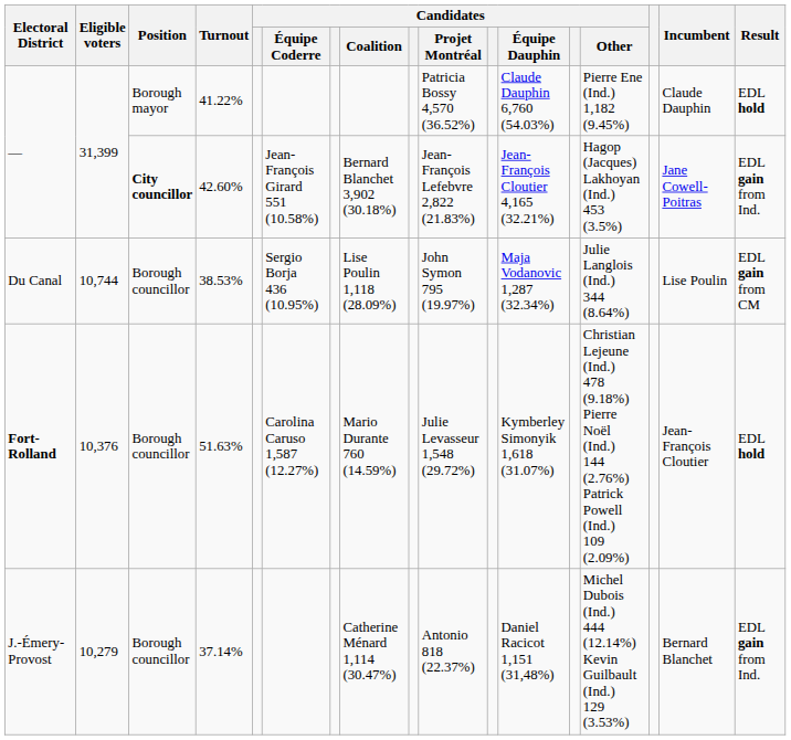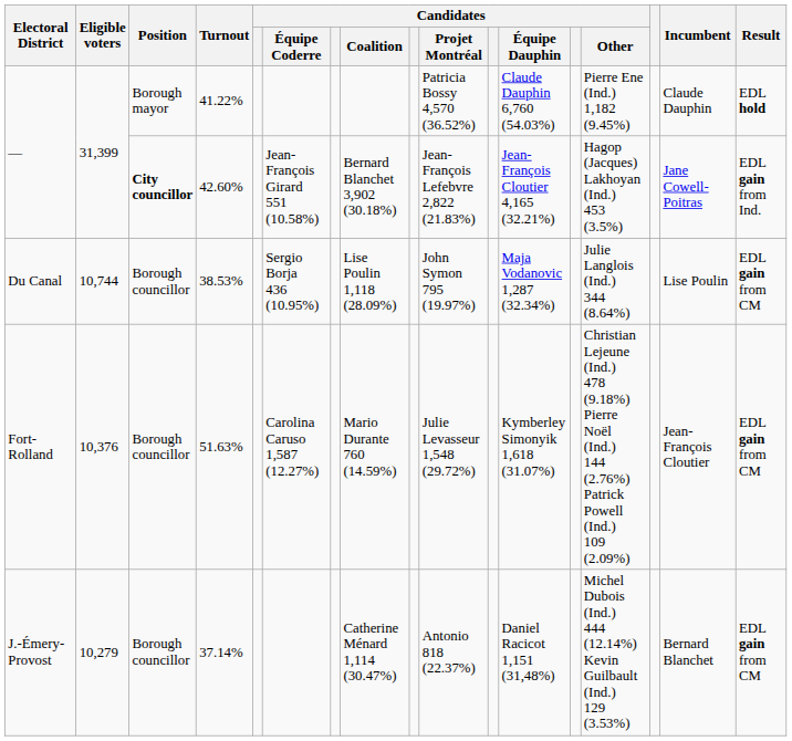51.63% | Electoral District: bold -> normal
51.63% | Result: EDL hold -> EDL gain from CM
37.14% | Result: EDL gain from Ind. -> EDL gain from CM
